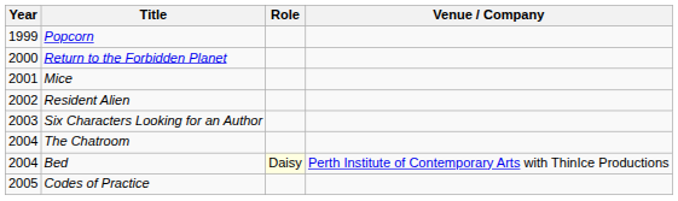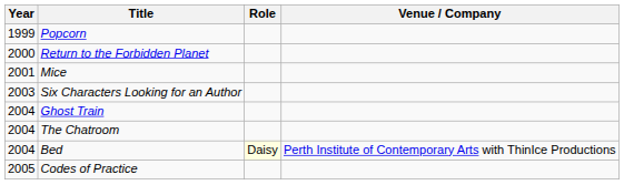- row: 2002 | Resident Alien
+ row: 2004 | Ghost Train
